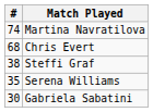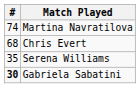- row: 38 | Steffi Graf
Gabriela Sabatini | #: normal -> bold
